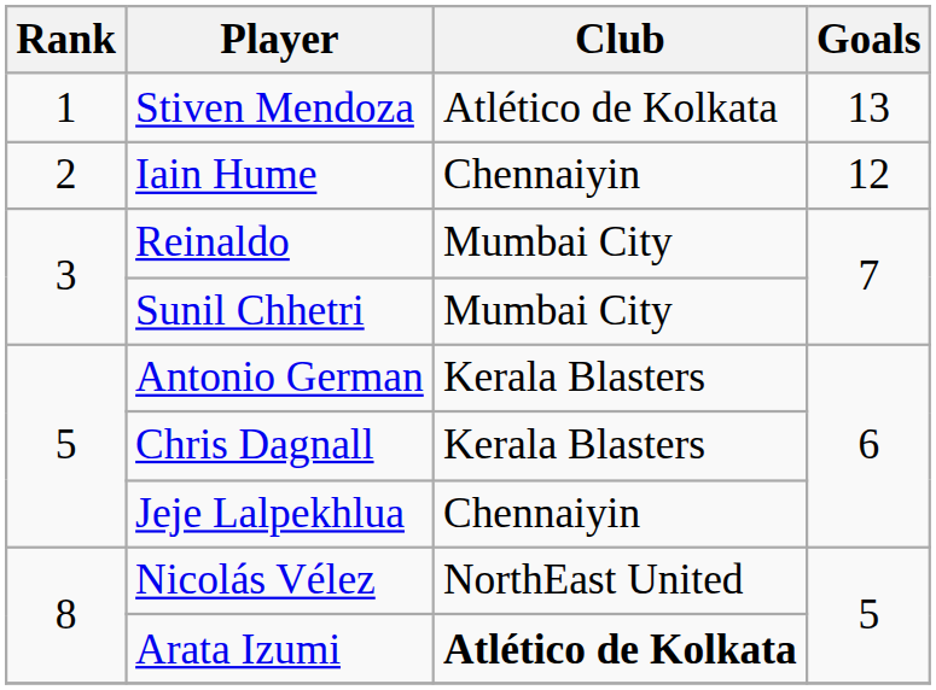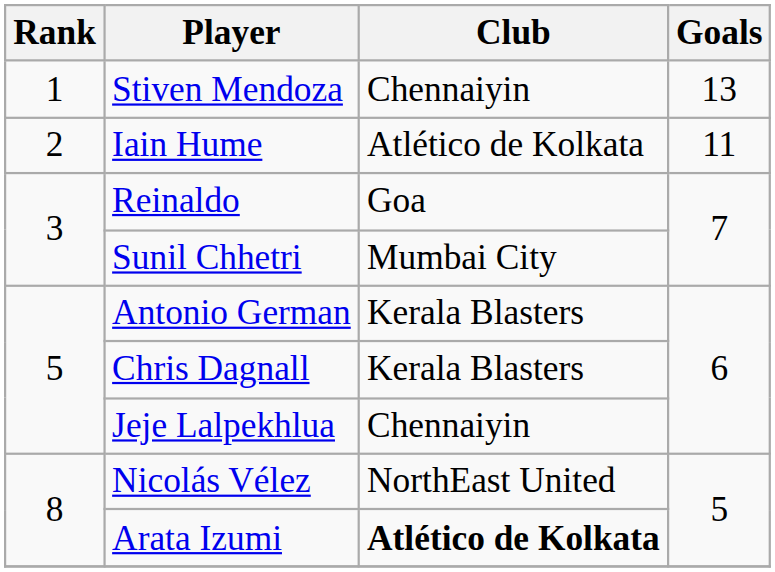Stiven Mendoza | Club: Atlético de Kolkata -> Chennaiyin
Iain Hume | Club: Chennaiyin -> Atlético de Kolkata
Iain Hume | Goals: 12 -> 11
Reinaldo | Club: Mumbai City -> Goa
